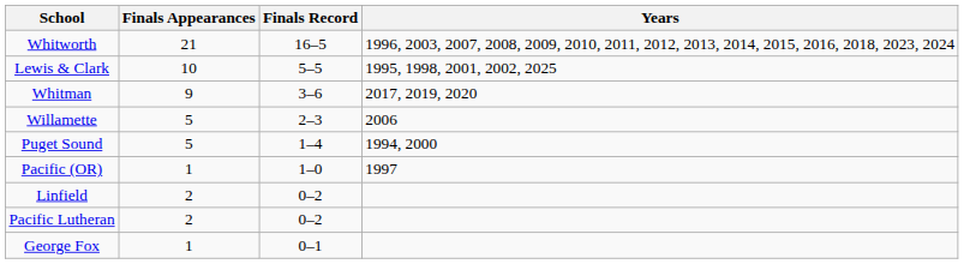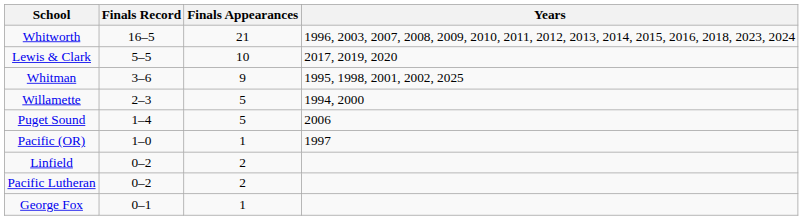columns swapped: Finals Record <-> Finals Appearances
Lewis & Clark | Years: 1995, 1998, 2001, 2002, 2025 -> 2017, 2019, 2020
Whitman | Years: 2017, 2019, 2020 -> 1995, 1998, 2001, 2002, 2025
Willamette | Years: 2006 -> 1994, 2000
Puget Sound | Years: 1994, 2000 -> 2006
